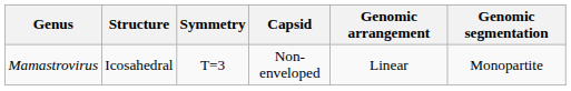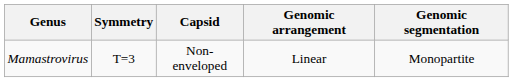- column: Structure | Icosahedral
